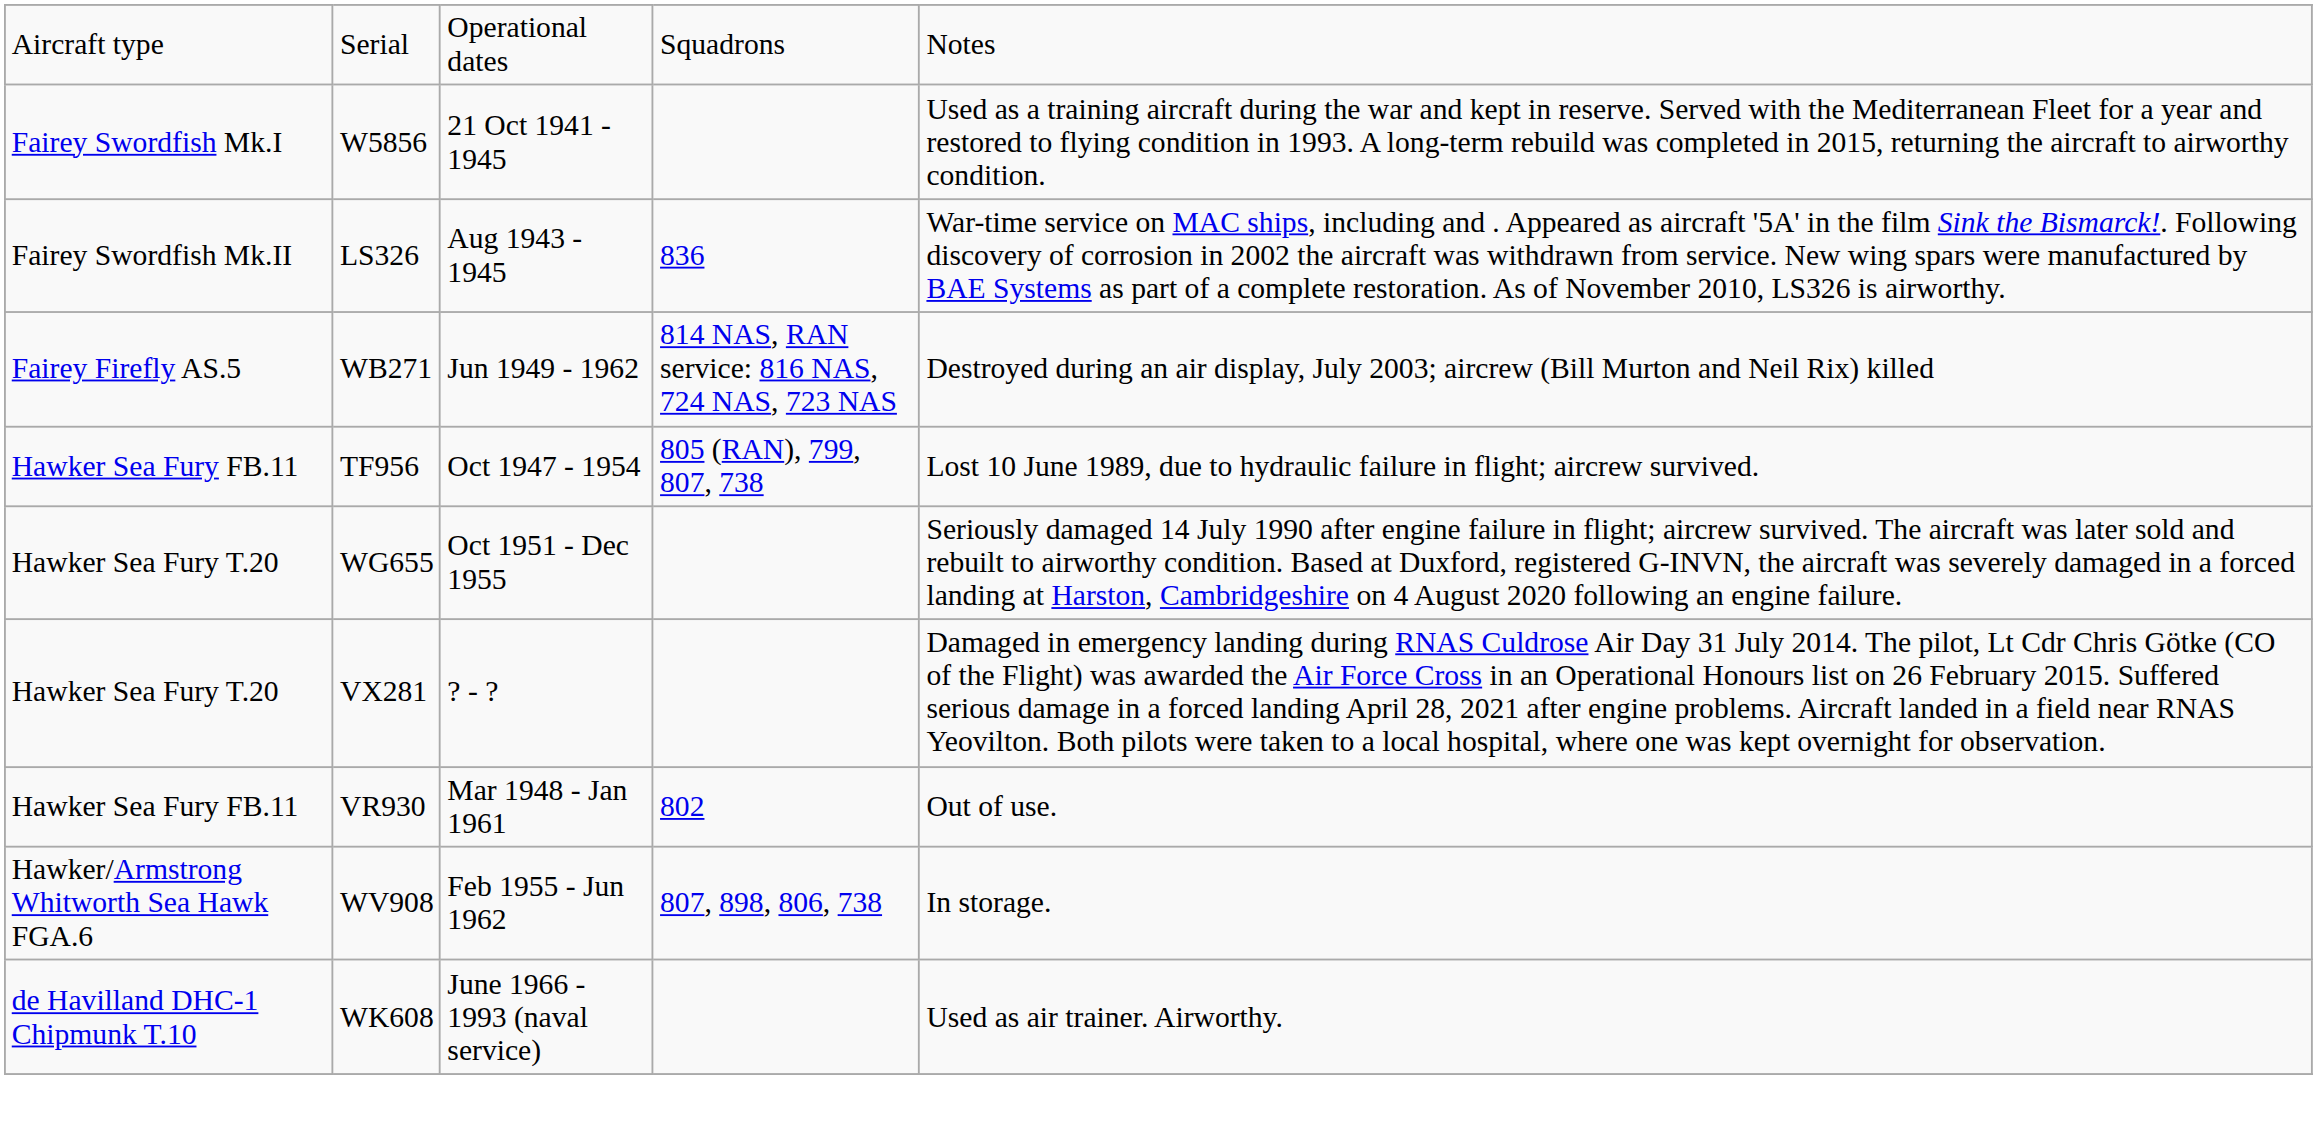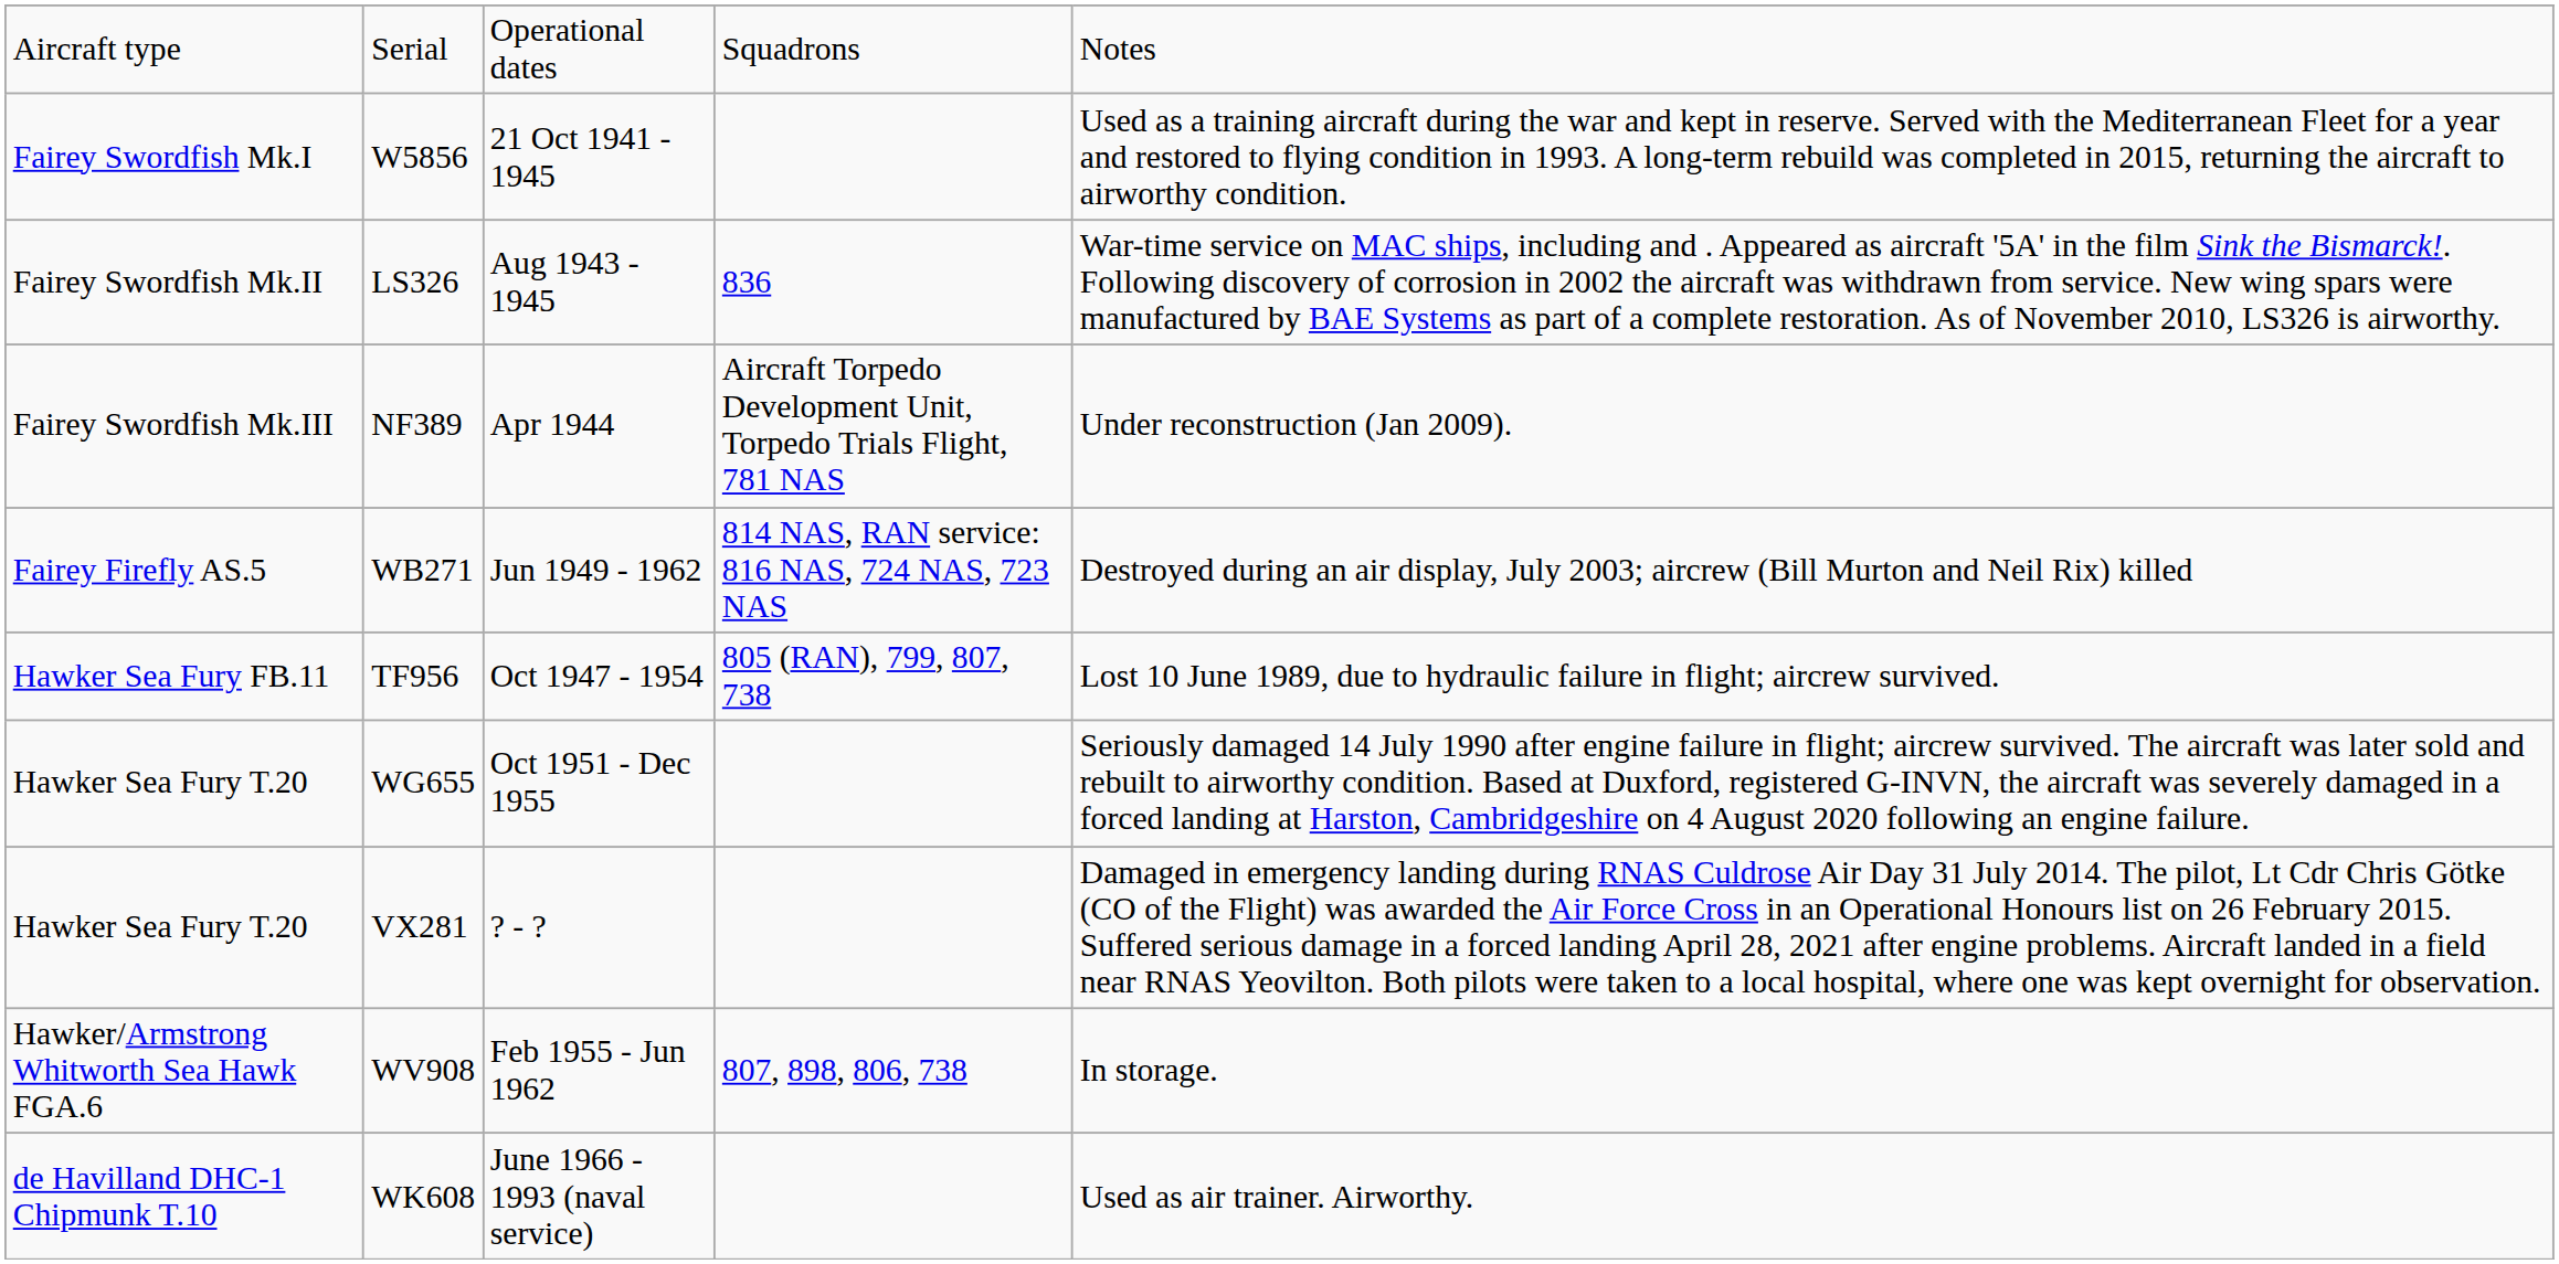+ row: Fairey Swordfish Mk.III | NF389 | Apr 1944 | Aircraft Torpedo Development Unit, Torpedo Trials Flight, 781 NAS | Under reconstruction (Jan 2009).
- row: Hawker Sea Fury FB.11 | VR930 | Mar 1948 - Jan 1961 | 802 | Out of use.
